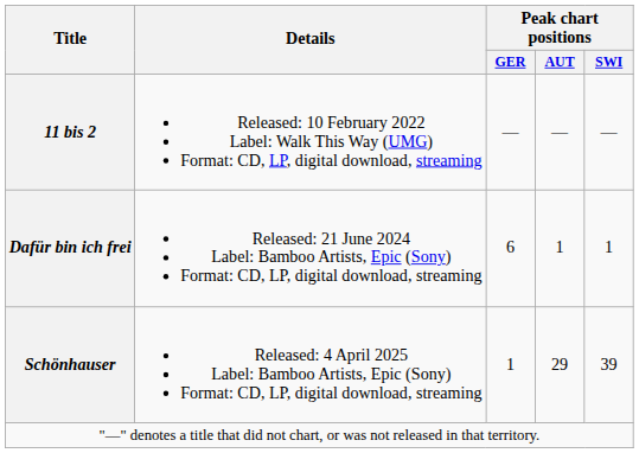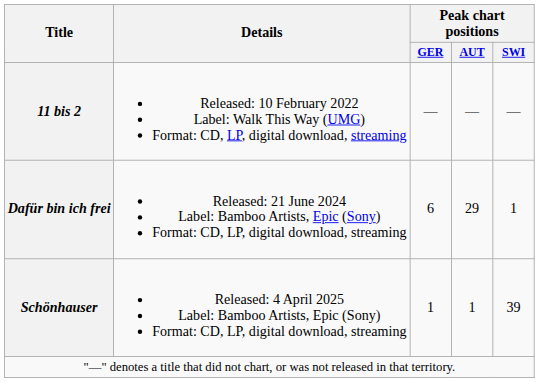Dafür bin ich frei | Peak chart positions / AUT: 1 -> 29
Schönhauser | Peak chart positions / AUT: 29 -> 1
